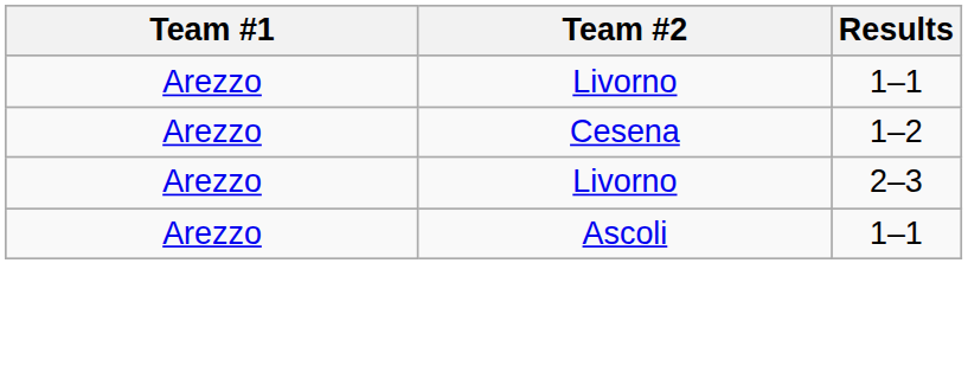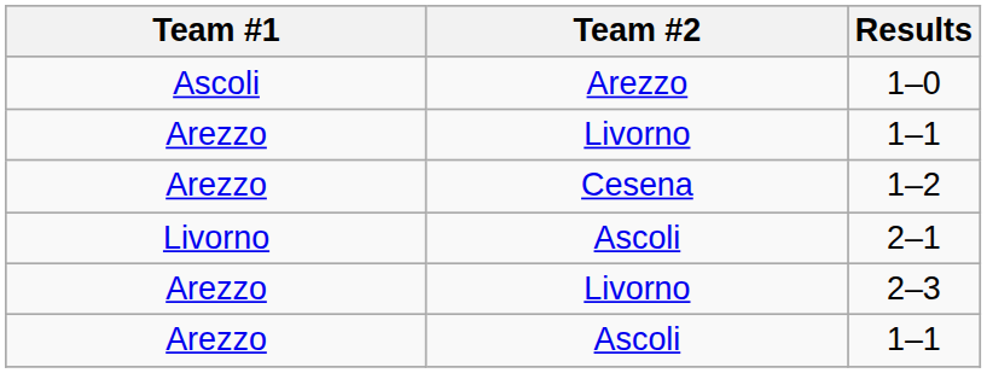+ row: Ascoli | Arezzo | 1–0
+ row: Livorno | Ascoli | 2–1
